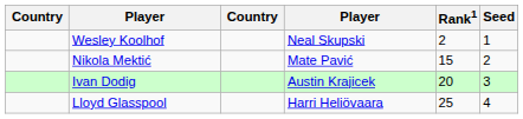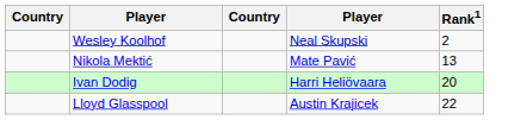- column: Seed | 1 | 2 | 3 | 4
Nikola Mektić | Rank1: 15 -> 13
Ivan Dodig | column 4: Austin Krajicek -> Harri Heliövaara
Lloyd Glasspool | column 4: Harri Heliövaara -> Austin Krajicek
Lloyd Glasspool | Rank1: 25 -> 22
